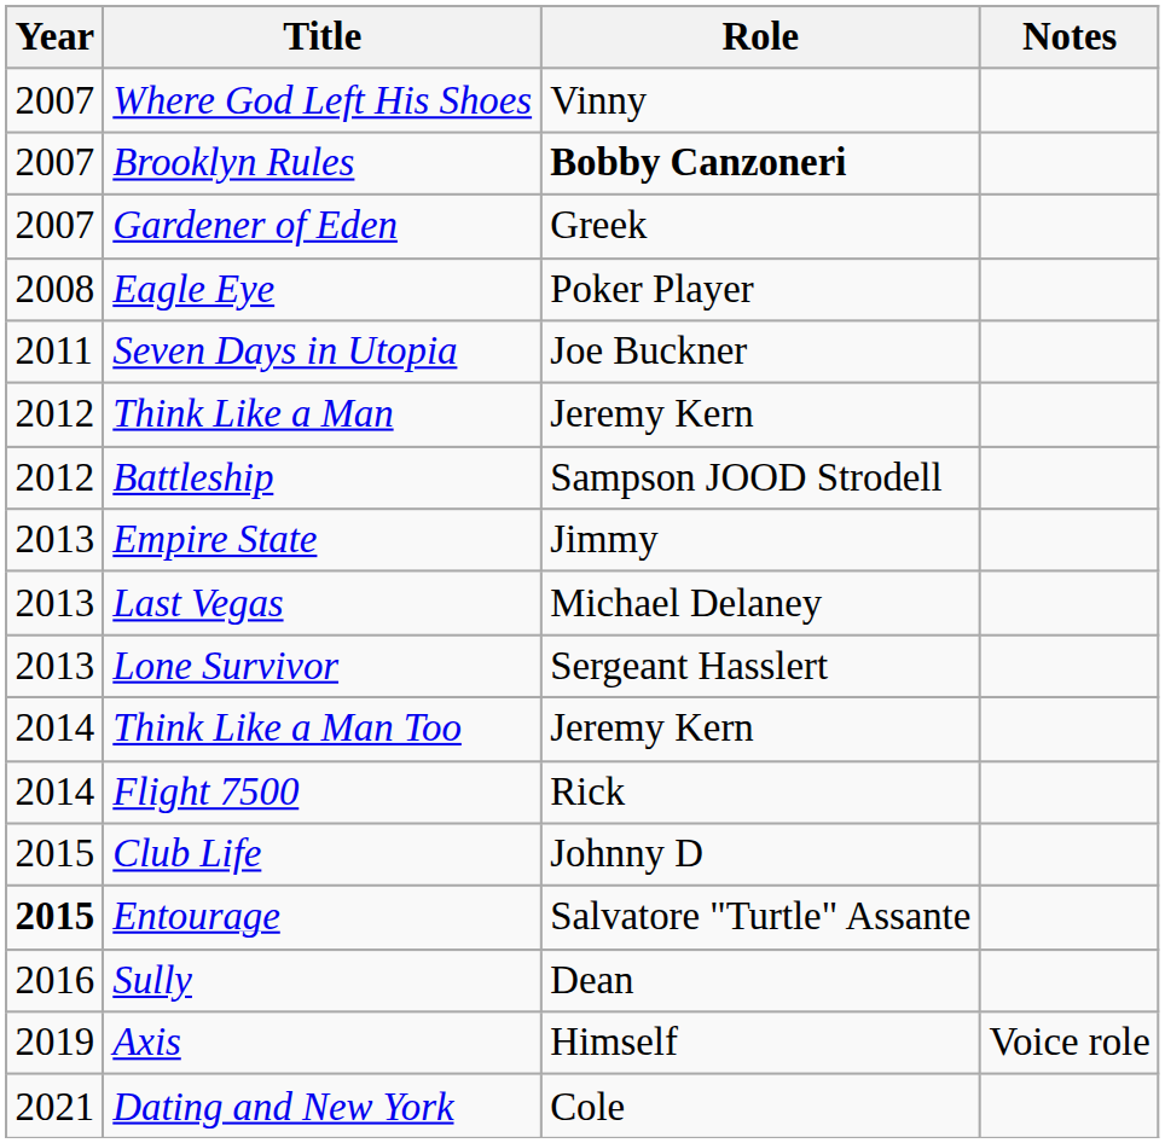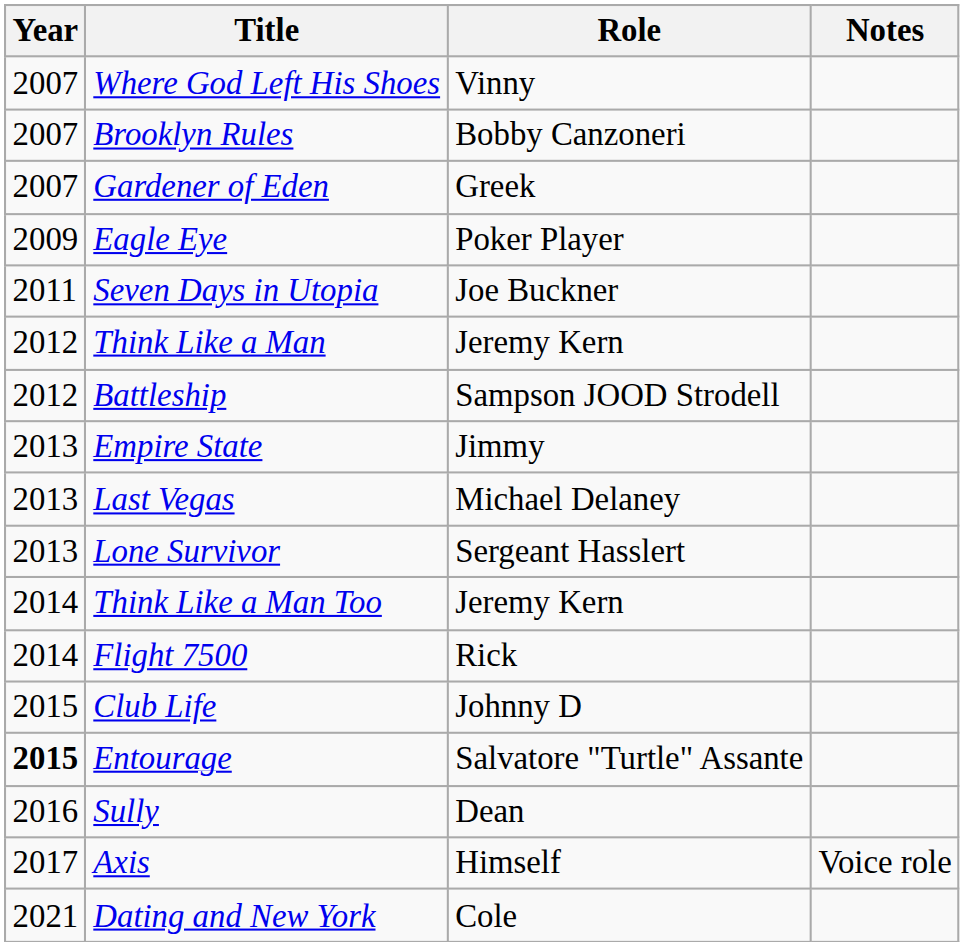Brooklyn Rules | Role: bold -> normal
Eagle Eye | Year: 2008 -> 2009
Axis | Year: 2019 -> 2017
